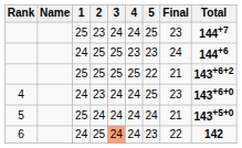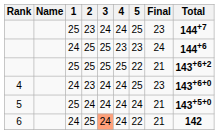6 | 5: 23 -> 22
6 | Final: 22 -> 21
